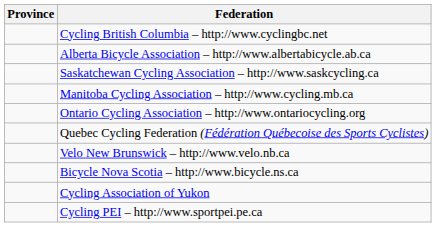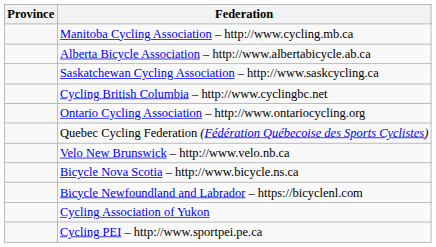rows swapped: Cycling British Columbia – http://www.cyclingbc.net <-> Manitoba Cycling Association – http://www.cycling.mb.ca
+ row: Bicycle Newfoundland and Labrador – https://bicyclenl.com
